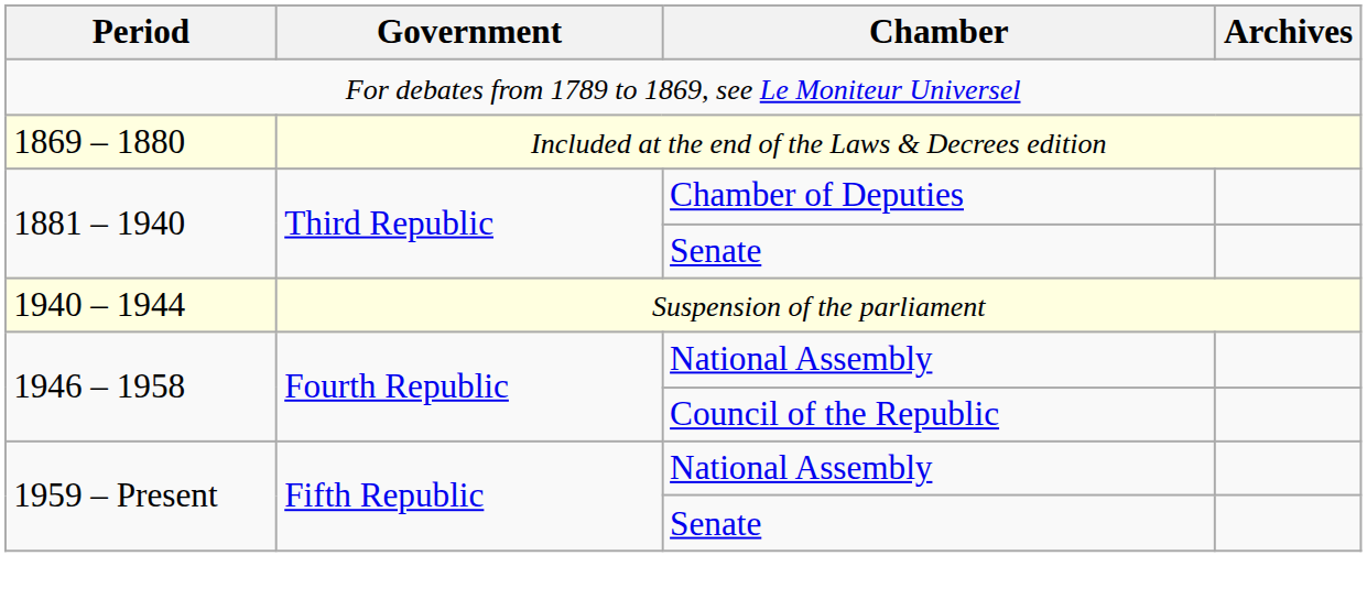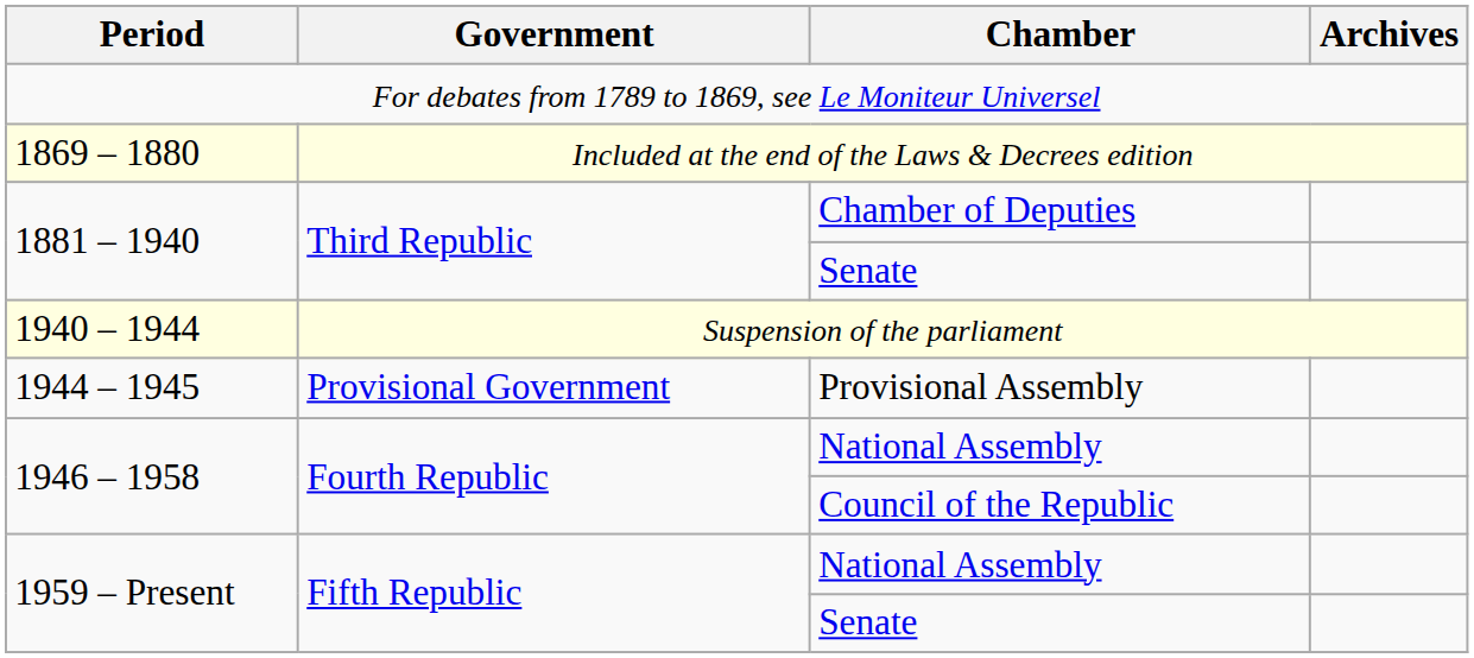+ row: 1944 – 1945 | Provisional Government | Provisional Assembly
